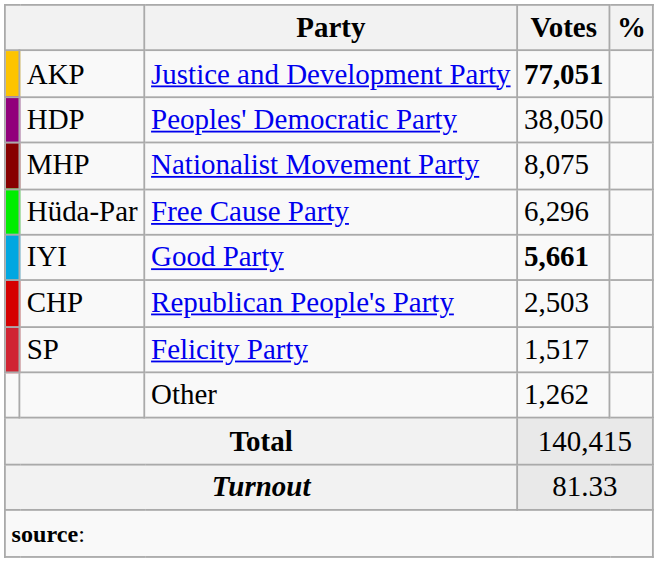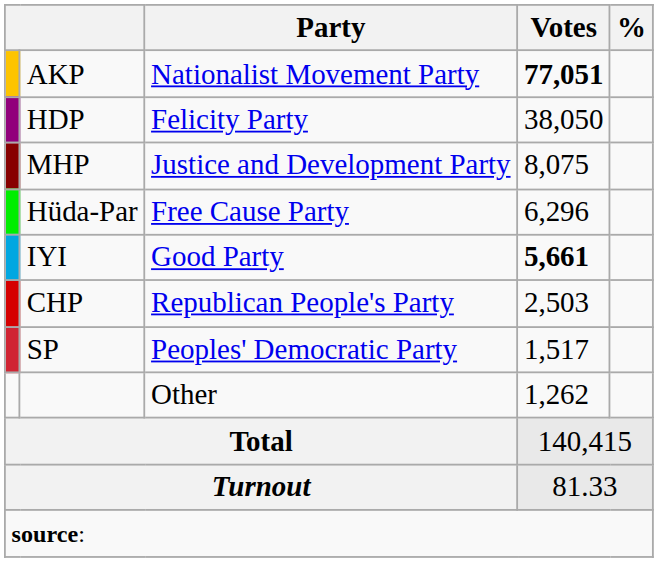AKP | Party: Justice and Development Party -> Nationalist Movement Party
HDP | Party: Peoples' Democratic Party -> Felicity Party
MHP | Party: Nationalist Movement Party -> Justice and Development Party
SP | Party: Felicity Party -> Peoples' Democratic Party
